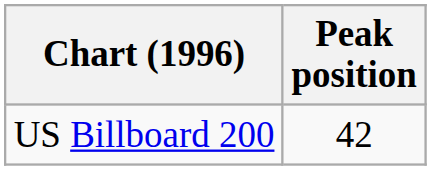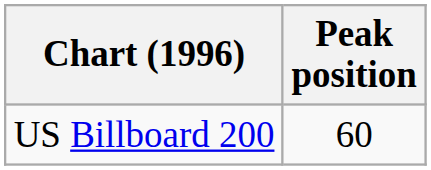US Billboard 200 | Peak position: 42 -> 60
